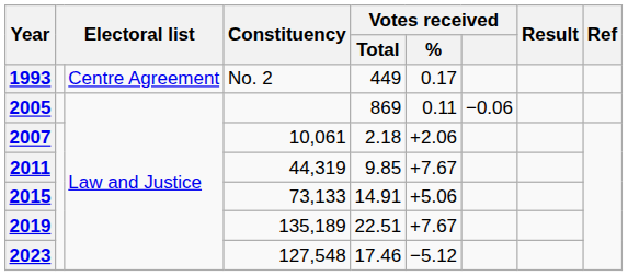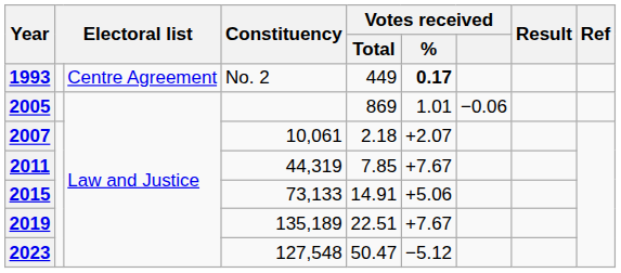1993 | Votes received / %: normal -> bold
2005 | Votes received / %: 0.11 -> 1.01
2007 | Votes received / %: +2.06 -> +2.07
2011 | Votes received / Total: 9.85 -> 7.85
2023 | Votes received / Total: 17.46 -> 50.47
